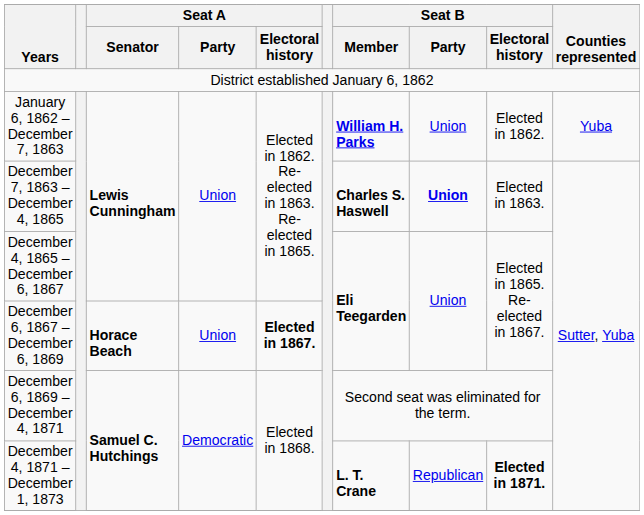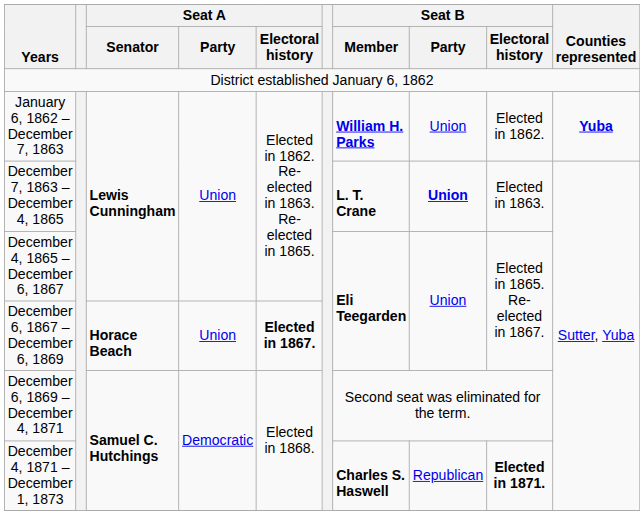January 6, 1862 – December 7, 1863 | Counties represented: normal -> bold
December 7, 1863 – December 4, 1865 | Seat B / Member: Charles S. Haswell -> L. T. Crane
December 4, 1871 – December 1, 1873 | Seat B / Member: L. T. Crane -> Charles S. Haswell
